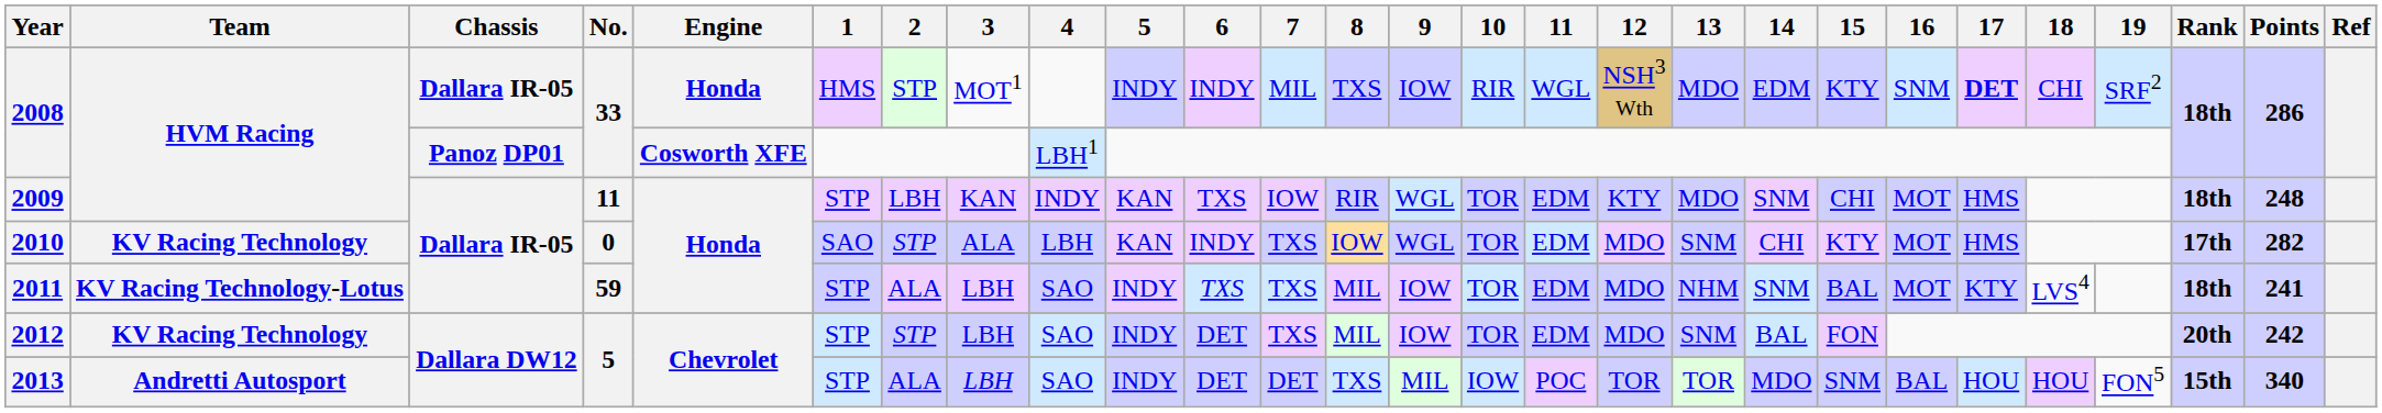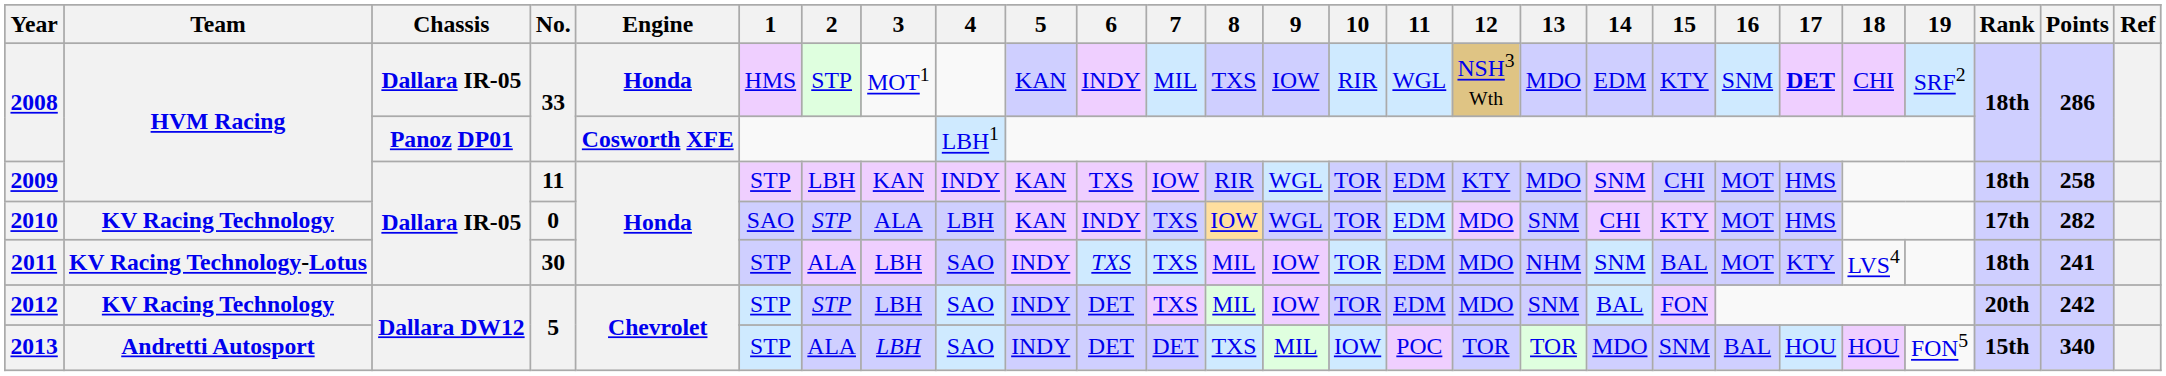2008 / Dallara IR-05 | 5: INDY -> KAN
2009 | Points: 248 -> 258
2011 | No.: 59 -> 30
